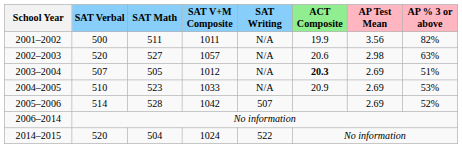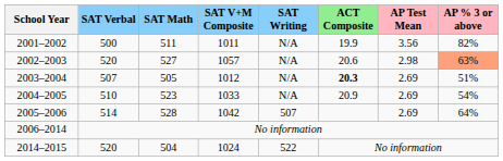2002–2003 | AP % 3 or above: no background -> lightsalmon background
2004–2005 | AP % 3 or above: 53% -> 54%
2005–2006 | AP % 3 or above: 52% -> 64%
